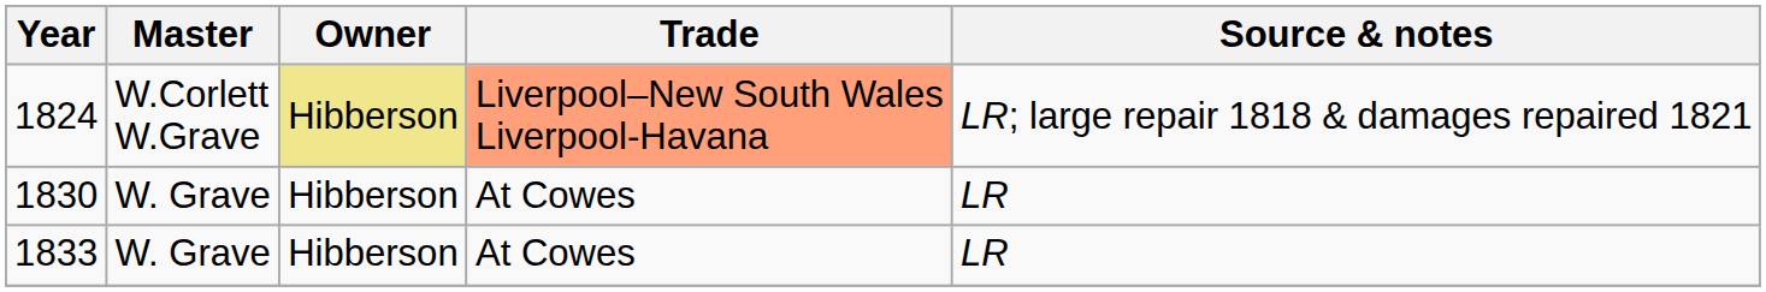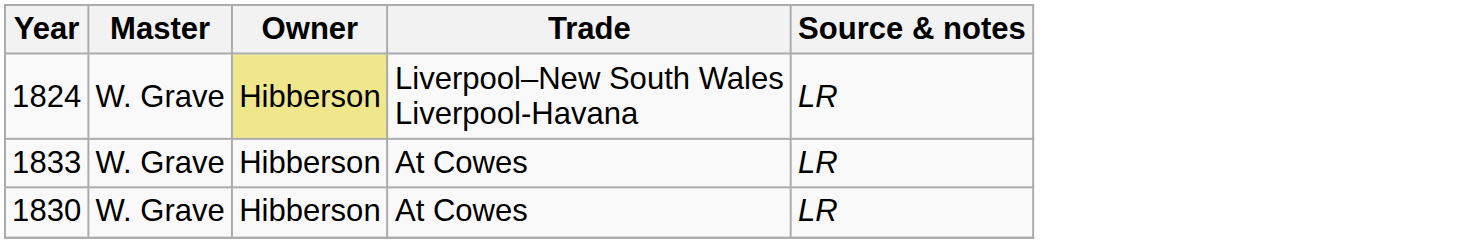1824 | Master: W.Corlett W.Grave -> W. Grave
1824 | Trade: lightsalmon background -> no background
1824 | Source & notes: LR; large repair 1818 & damages repaired 1821 -> LR
rows swapped: 1830 <-> 1833
